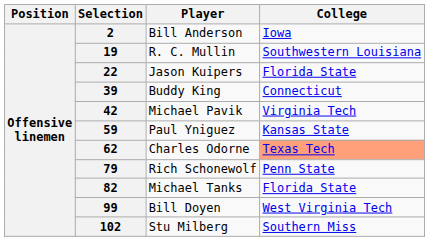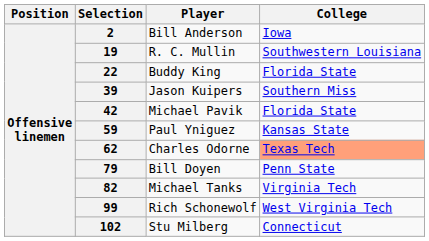22 | Player: Jason Kuipers -> Buddy King
39 | Player: Buddy King -> Jason Kuipers
39 | College: Connecticut -> Southern Miss
42 | College: Virginia Tech -> Florida State
79 | Player: Rich Schonewolf -> Bill Doyen
82 | College: Florida State -> Virginia Tech
99 | Player: Bill Doyen -> Rich Schonewolf
102 | College: Southern Miss -> Connecticut
